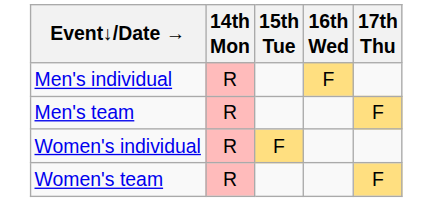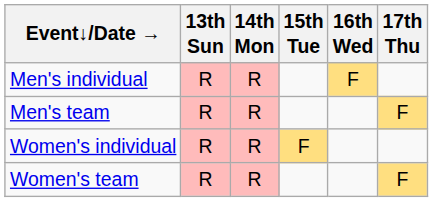+ column: 13th Sun | R | R | R | R
